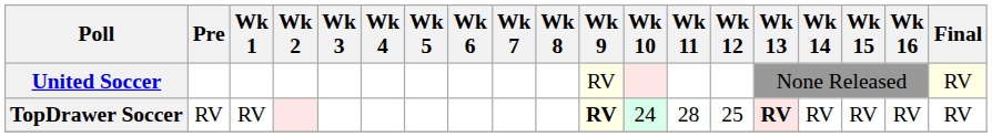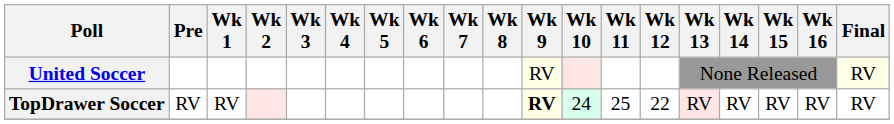TopDrawer Soccer | Wk 11: 28 -> 25
TopDrawer Soccer | Wk 12: 25 -> 22
TopDrawer Soccer | Wk 13: bold -> normal
